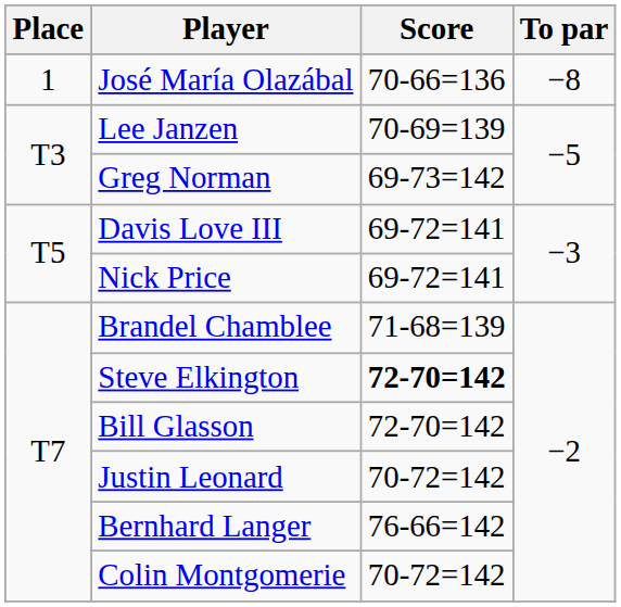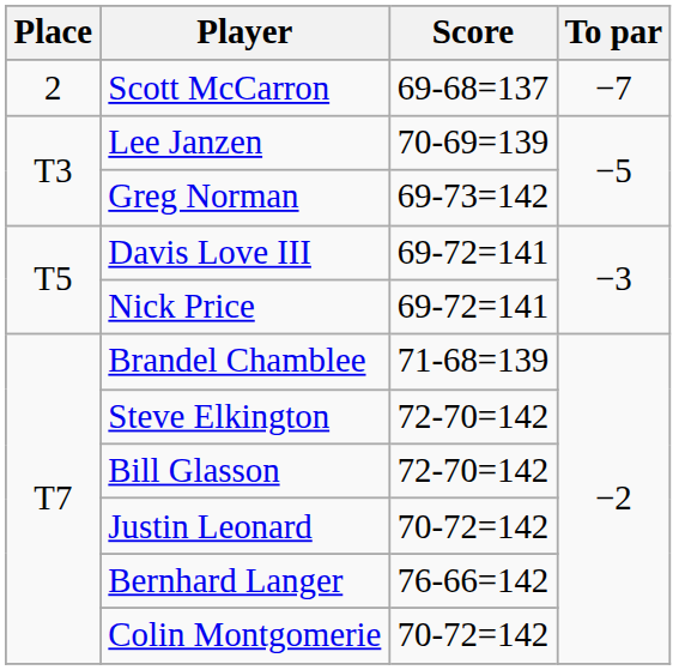- row: 1 | José María Olazábal | 70-66=136 | −8
+ row: 2 | Scott McCarron | 69-68=137 | −7
Steve Elkington | Score: bold -> normal
